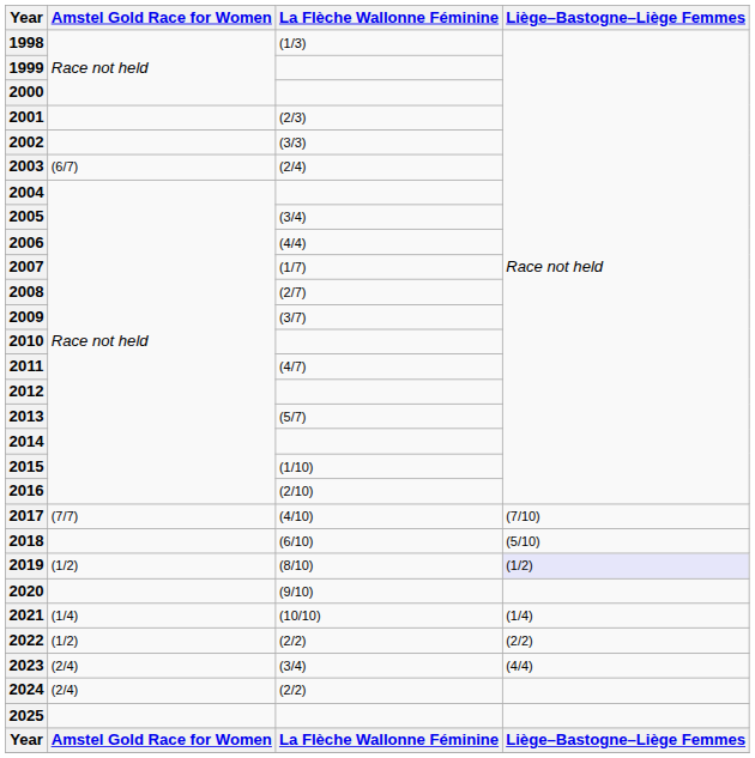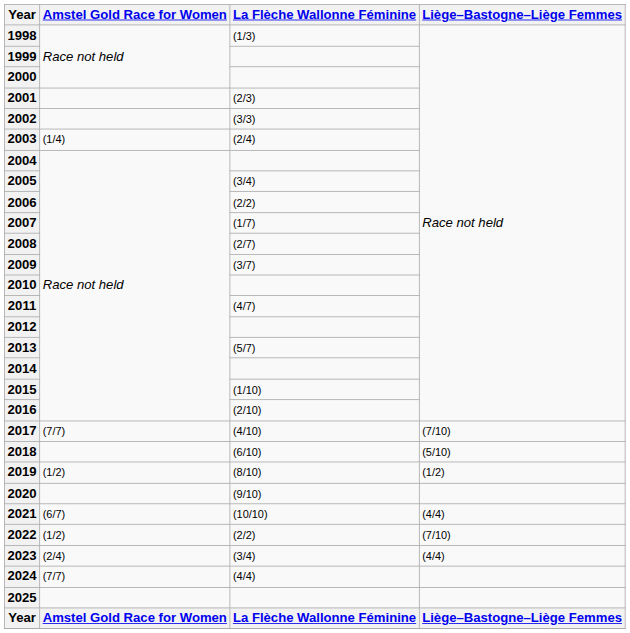2003 | Amstel Gold Race for Women: (6/7) -> (1/4)
2006 | La Flèche Wallonne Féminine: (4/4) -> (2/2)
2019 | Liège–Bastogne–Liège Femmes: lavender background -> no background
2021 | Amstel Gold Race for Women: (1/4) -> (6/7)
2021 | Liège–Bastogne–Liège Femmes: (1/4) -> (4/4)
2022 | Liège–Bastogne–Liège Femmes: (2/2) -> (7/10)
2024 | Amstel Gold Race for Women: (2/4) -> (7/7)
2024 | La Flèche Wallonne Féminine: (2/2) -> (4/4)
